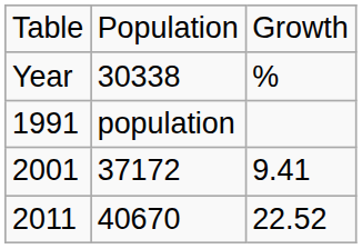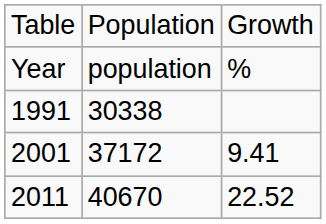Year | column 2: 30338 -> population
1991 | column 2: population -> 30338
